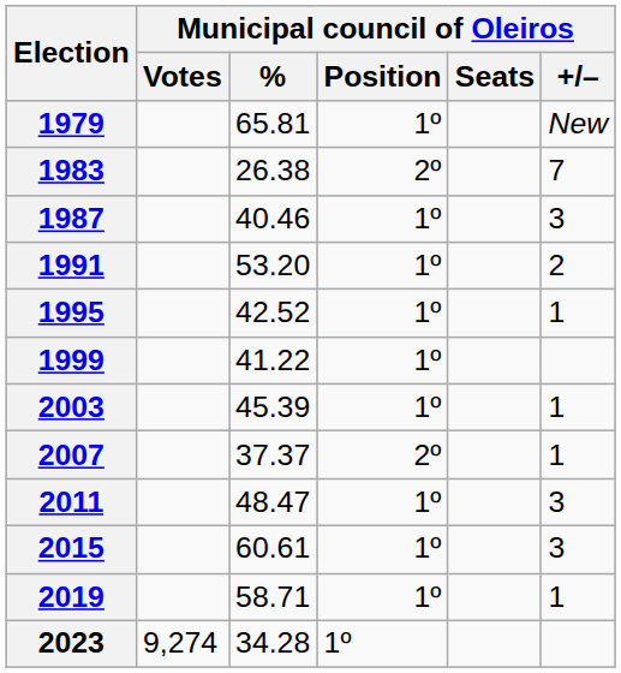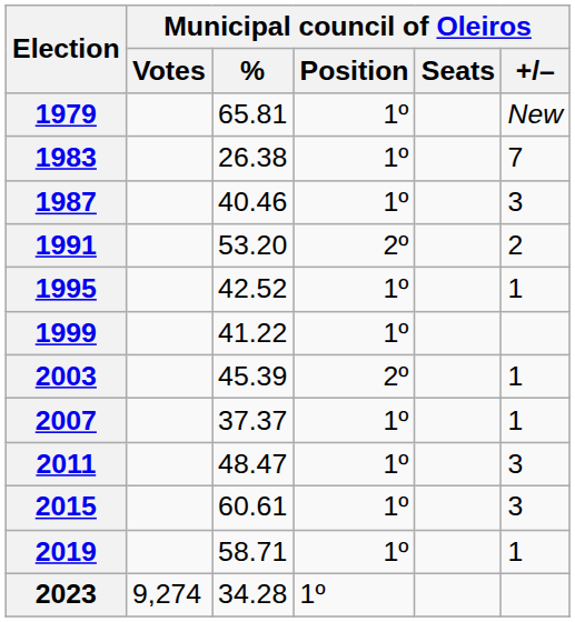1983 | Municipal council of Oleiros / Position: 2º -> 1º
1991 | Municipal council of Oleiros / Position: 1º -> 2º
2003 | Municipal council of Oleiros / Position: 1º -> 2º
2007 | Municipal council of Oleiros / Position: 2º -> 1º
